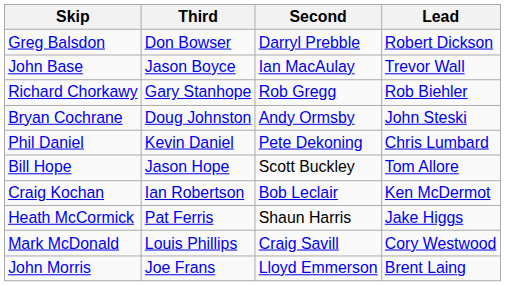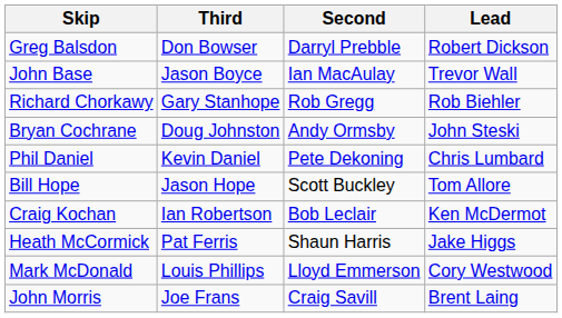Mark McDonald | Second: Craig Savill -> Lloyd Emmerson
John Morris | Second: Lloyd Emmerson -> Craig Savill
